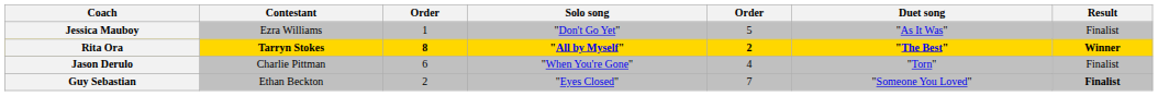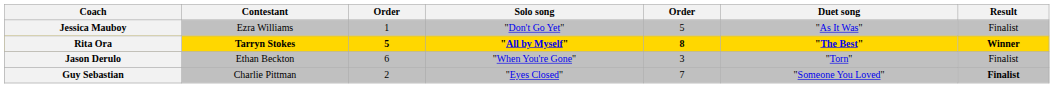Rita Ora | column 3: 8 -> 5
Rita Ora | column 5: 2 -> 8
Jason Derulo | Contestant: Charlie Pittman -> Ethan Beckton
Jason Derulo | column 5: 4 -> 3
Guy Sebastian | Contestant: Ethan Beckton -> Charlie Pittman
